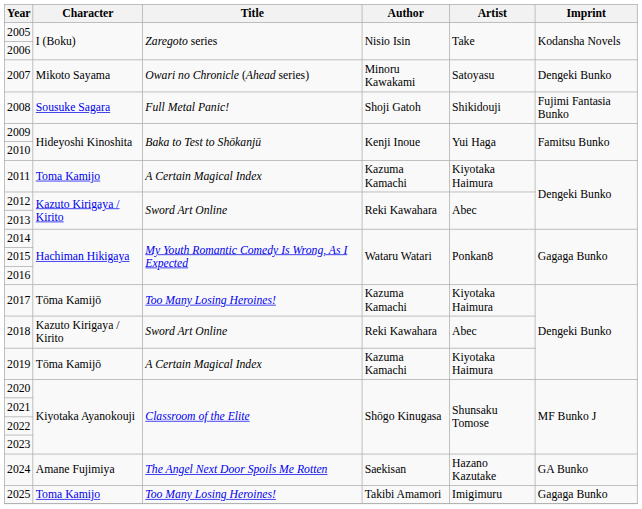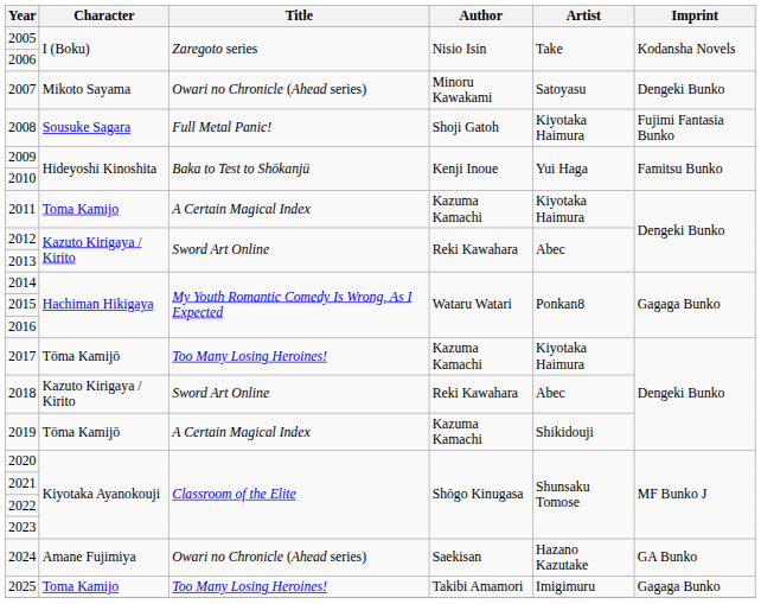2008 | Artist: Shikidouji -> Kiyotaka Haimura
2019 | Artist: Kiyotaka Haimura -> Shikidouji
2024 | Title: The Angel Next Door Spoils Me Rotten -> Owari no Chronicle (Ahead series)
